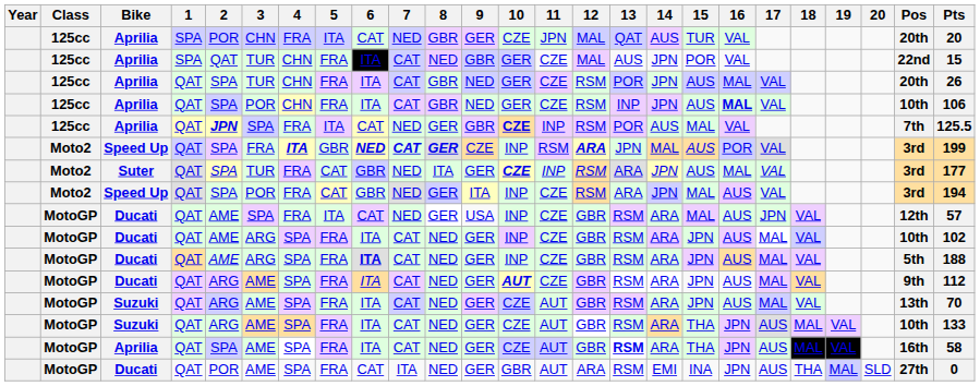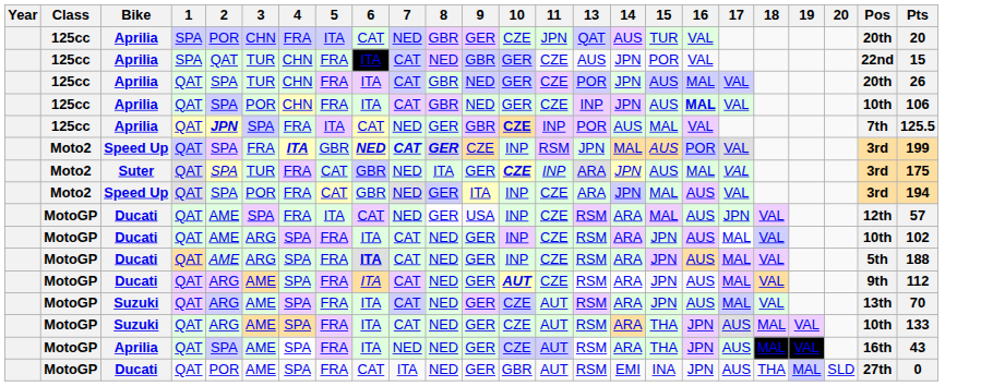- column: 12 | MAL | MAL | RSM | RSM | RSM | ARA | RSM | RSM | GBR | GBR | GBR | GBR | GBR | GBR | GBR | ARA
Suter | Pts: 177 -> 175
MotoGP / Aprilia | 7: CAT -> NED
MotoGP / Aprilia | 13: bold -> normal
MotoGP / Aprilia | Pts: 58 -> 43
